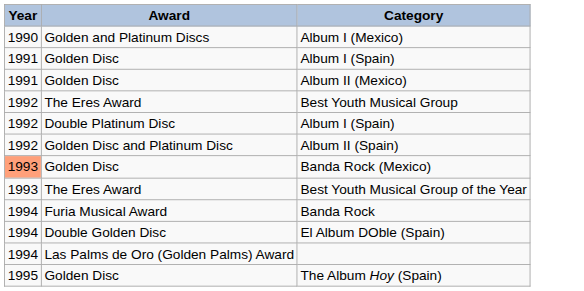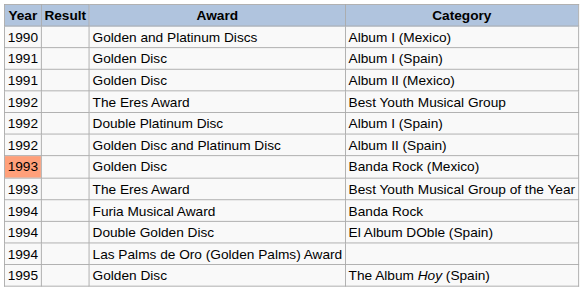+ column: Result
